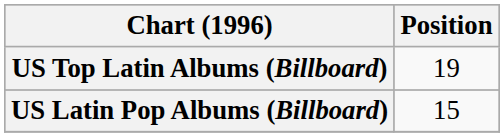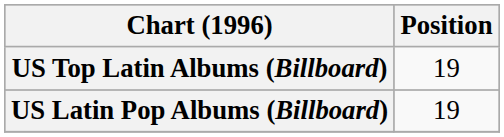US Latin Pop Albums (Billboard) | Position: 15 -> 19
